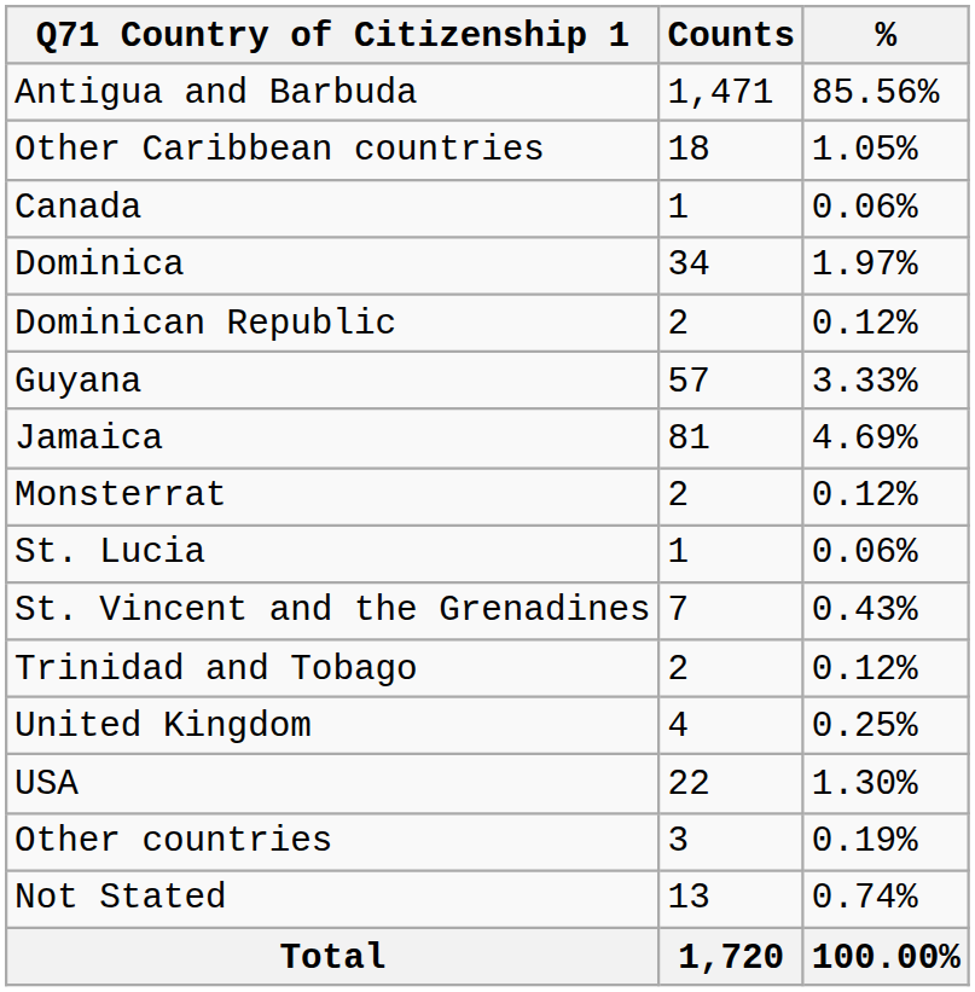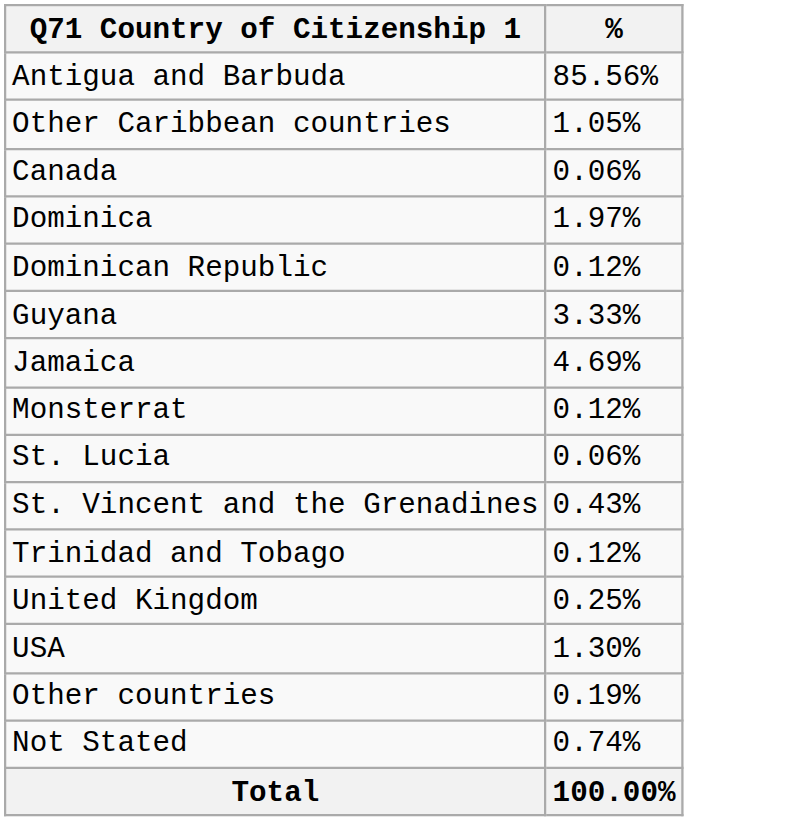- column: Counts | 1,471 | 18 | 1 | 34 | 2 | 57 | 81 | 2 | 1 | 7 | 2 | 4 | 22 | 3 | 13 | 1,720
